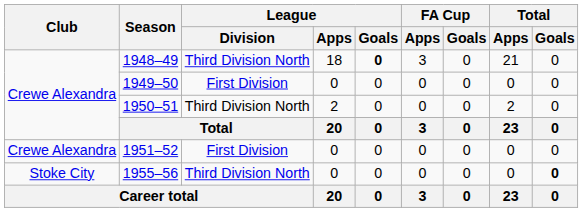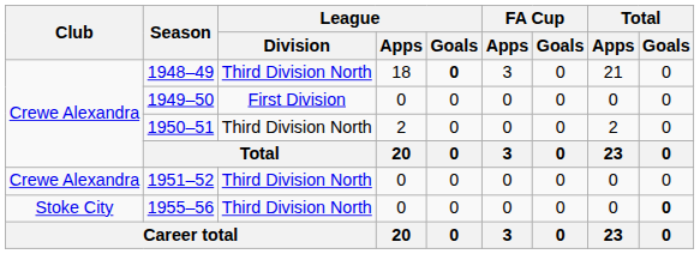1951–52 | League / Division: First Division -> Third Division North
